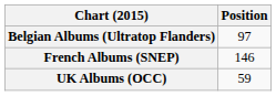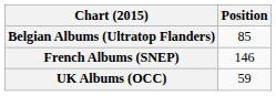Belgian Albums (Ultratop Flanders) | Position: 97 -> 85
